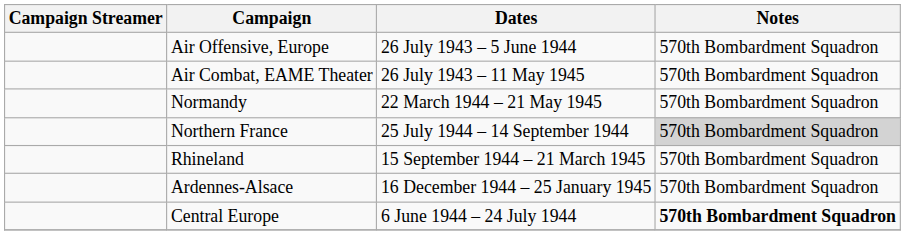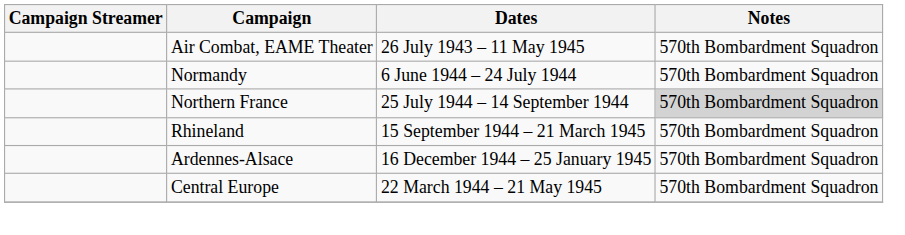- row: Air Offensive, Europe | 26 July 1943 – 5 June 1944 | 570th Bombardment Squadron
Normandy | Dates: 22 March 1944 – 21 May 1945 -> 6 June 1944 – 24 July 1944
Central Europe | Dates: 6 June 1944 – 24 July 1944 -> 22 March 1944 – 21 May 1945
Central Europe | Notes: bold -> normal
